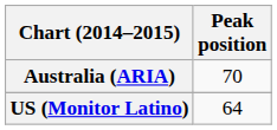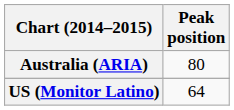Australia (ARIA) | Peak position: 70 -> 80
